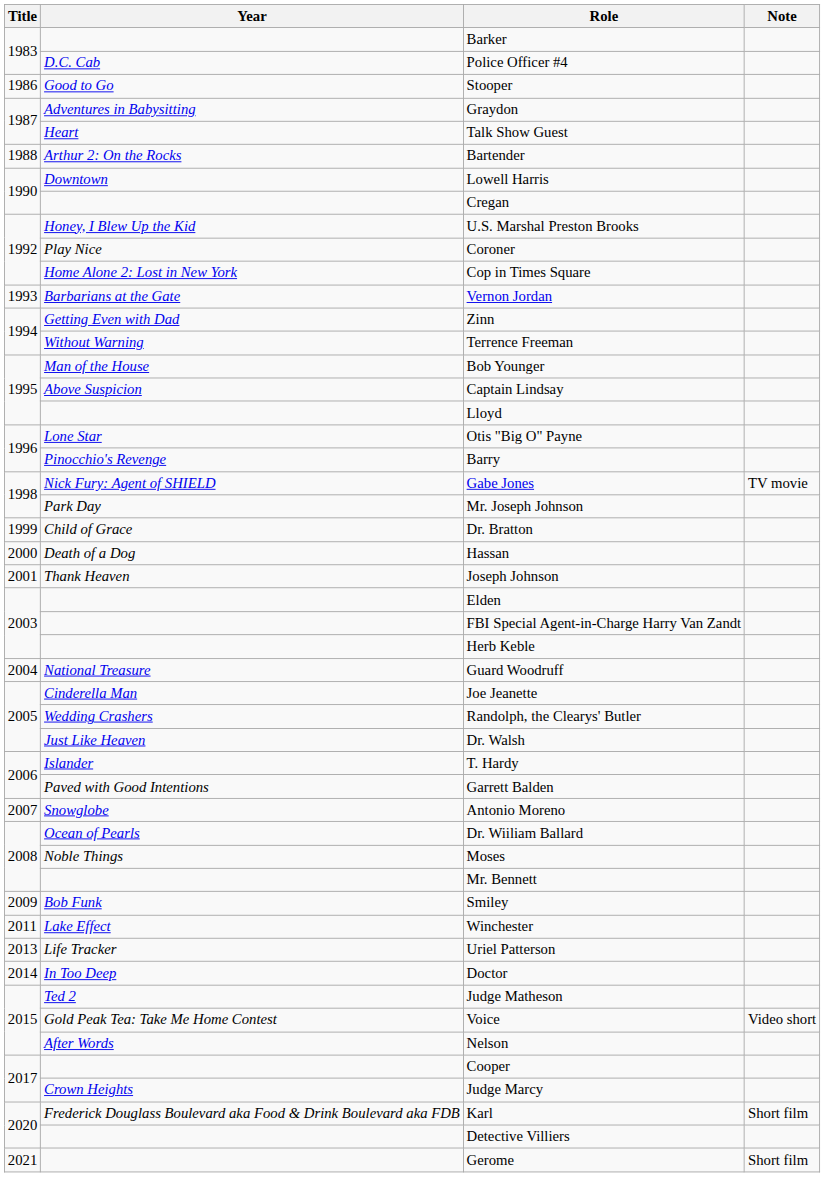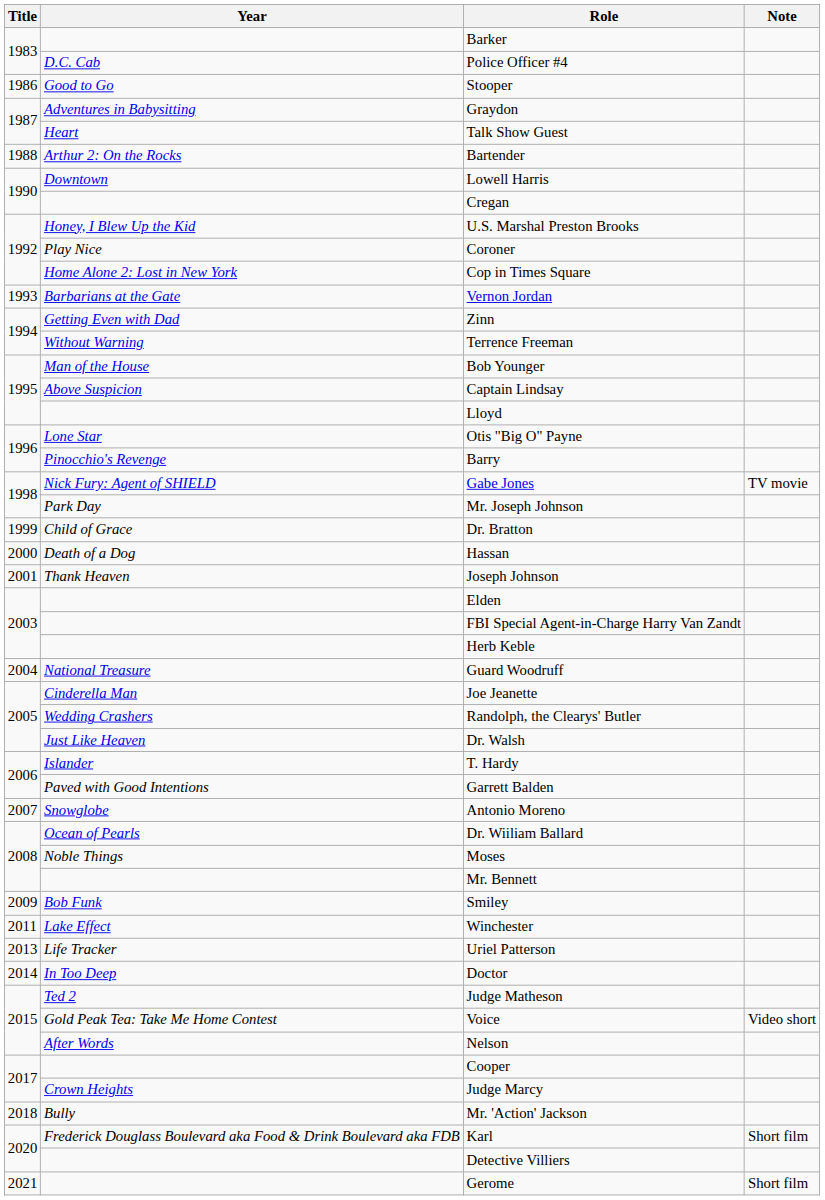+ row: 2018 | Bully | Mr. 'Action' Jackson
